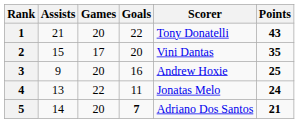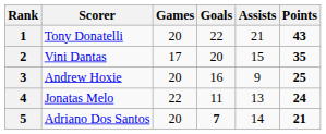columns swapped: Scorer <-> Assists
